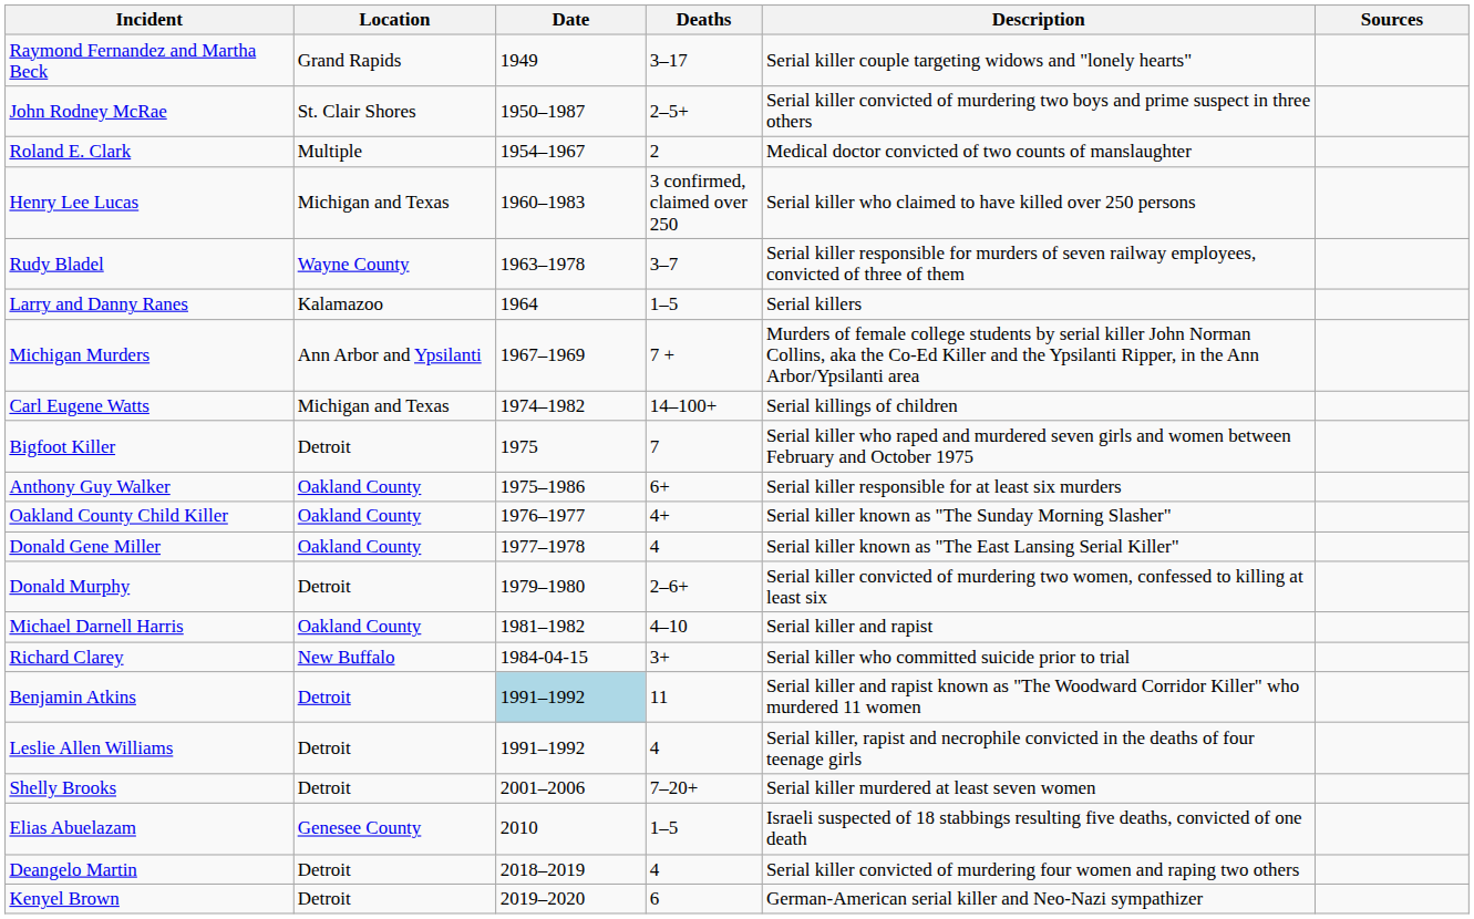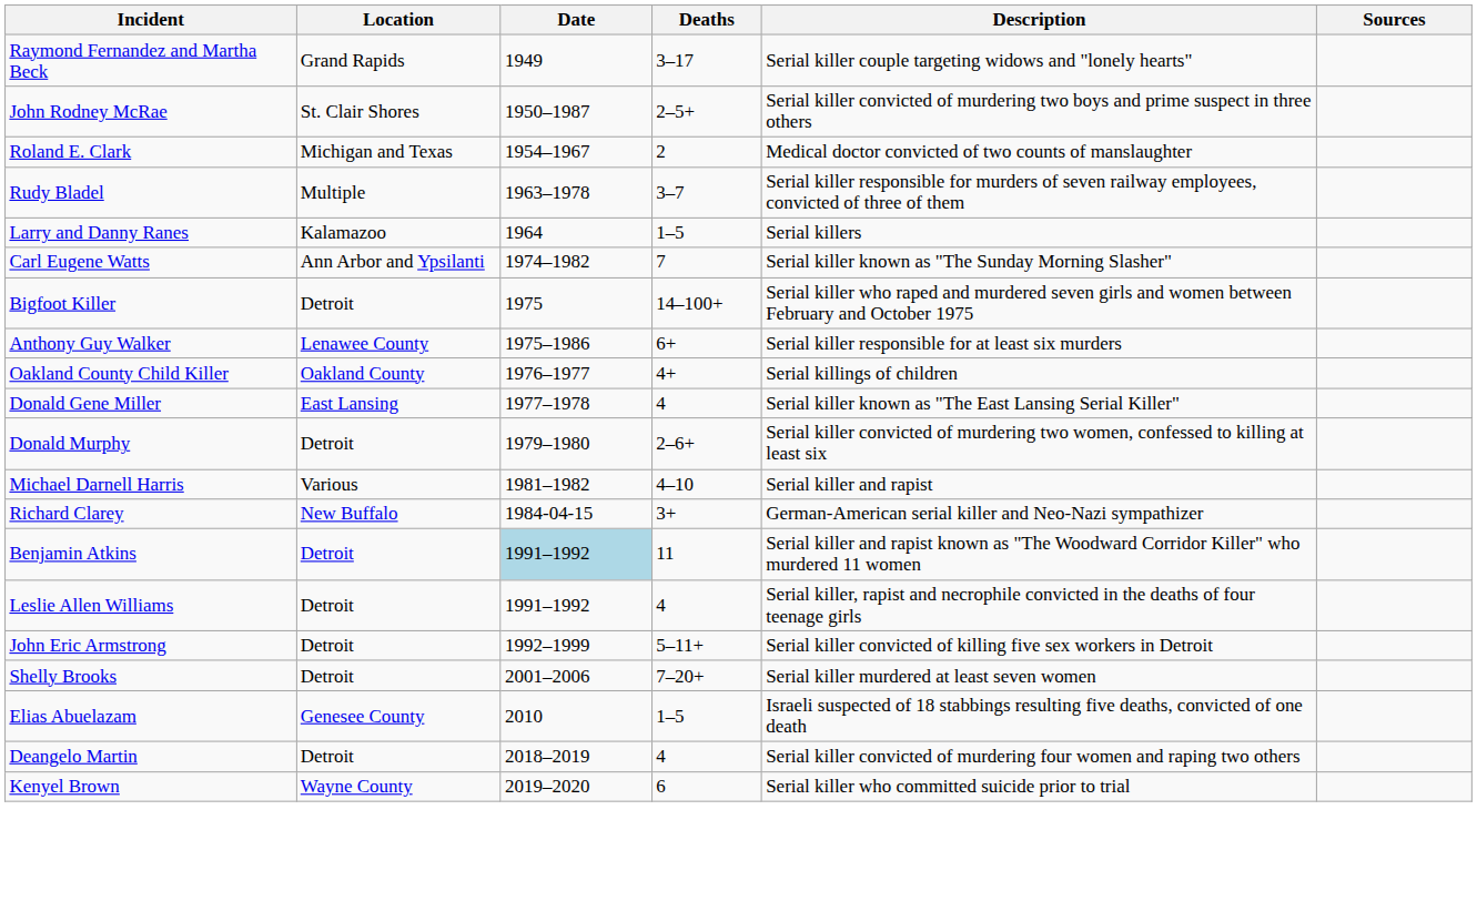Roland E. Clark | Location: Multiple -> Michigan and Texas
- row: Henry Lee Lucas | Michigan and Texas | 1960–1983 | 3 confirmed, claimed over 250 | Serial killer who claimed to have killed over 250 persons
Rudy Bladel | Location: Wayne County -> Multiple
- row: Michigan Murders | Ann Arbor and Ypsilanti | 1967–1969 | 7 + | Murders of female college students by serial killer John Norman Collins, aka the Co-Ed Killer and the Ypsilanti Ripper, in the Ann Arbor/Ypsilanti area
Carl Eugene Watts | Location: Michigan and Texas -> Ann Arbor and Ypsilanti
Carl Eugene Watts | Deaths: 14–100+ -> 7
Carl Eugene Watts | Description: Serial killings of children -> Serial killer known as "The Sunday Morning Slasher"
Bigfoot Killer | Deaths: 7 -> 14–100+
Anthony Guy Walker | Location: Oakland County -> Lenawee County
Oakland County Child Killer | Description: Serial killer known as "The Sunday Morning Slasher" -> Serial killings of children
Donald Gene Miller | Location: Oakland County -> East Lansing
Michael Darnell Harris | Location: Oakland County -> Various
Richard Clarey | Description: Serial killer who committed suicide prior to trial -> German-American serial killer and Neo-Nazi sympathizer
+ row: John Eric Armstrong | Detroit | 1992–1999 | 5–11+ | Serial killer convicted of killing five sex workers in Detroit
Kenyel Brown | Location: Detroit -> Wayne County
Kenyel Brown | Description: German-American serial killer and Neo-Nazi sympathizer -> Serial killer who committed suicide prior to trial
